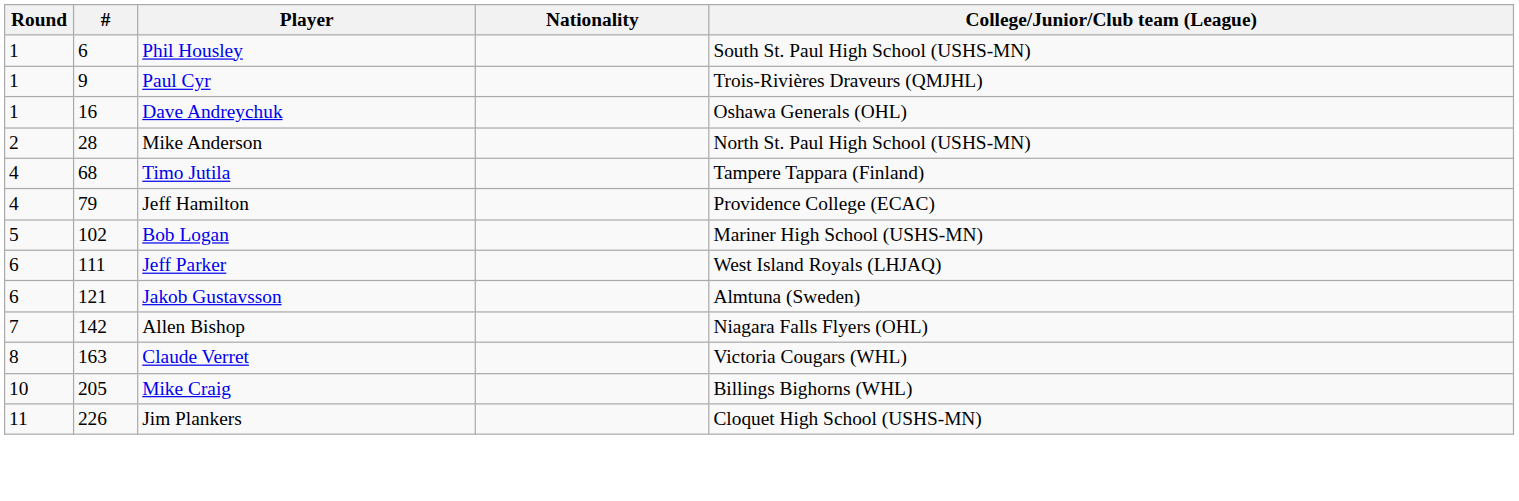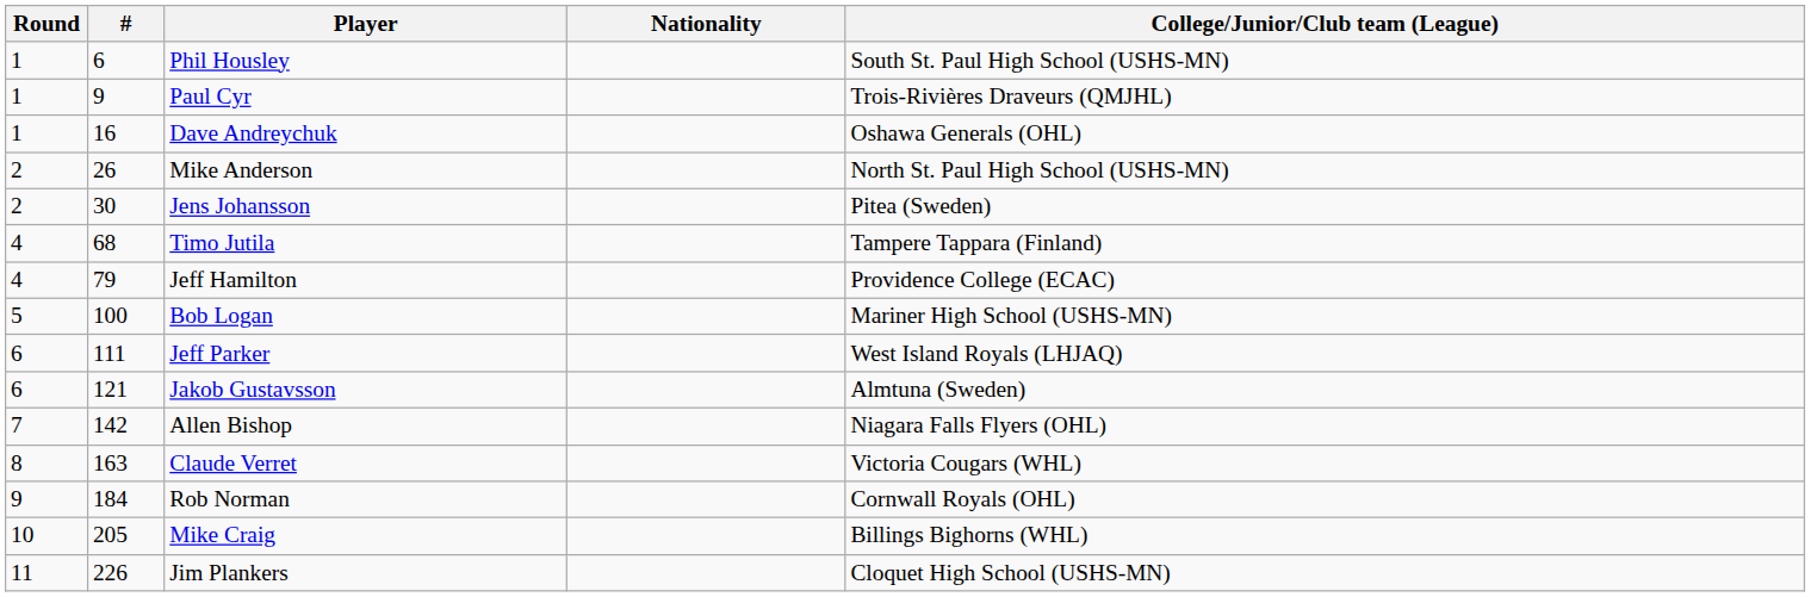Mike Anderson | #: 28 -> 26
+ row: 2 | 30 | Jens Johansson | Pitea (Sweden)
Bob Logan | #: 102 -> 100
+ row: 9 | 184 | Rob Norman | Cornwall Royals (OHL)
